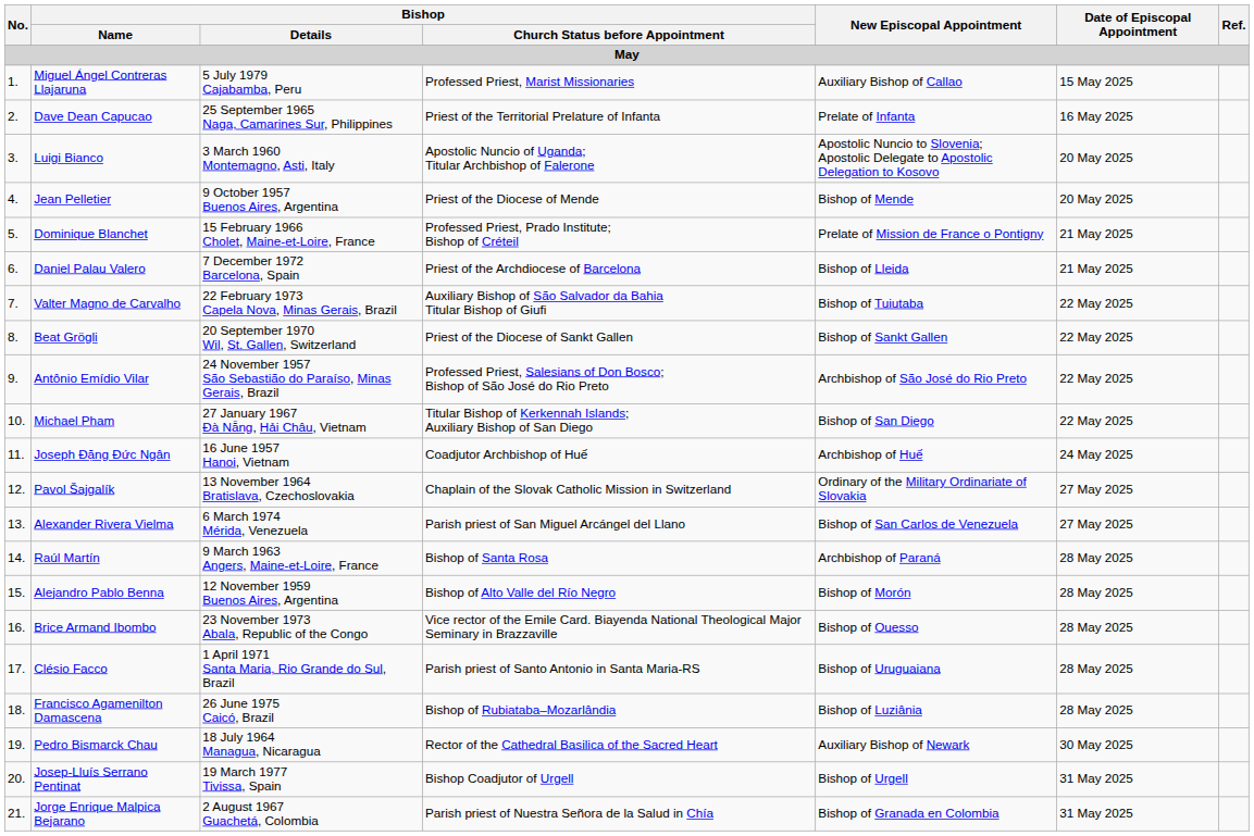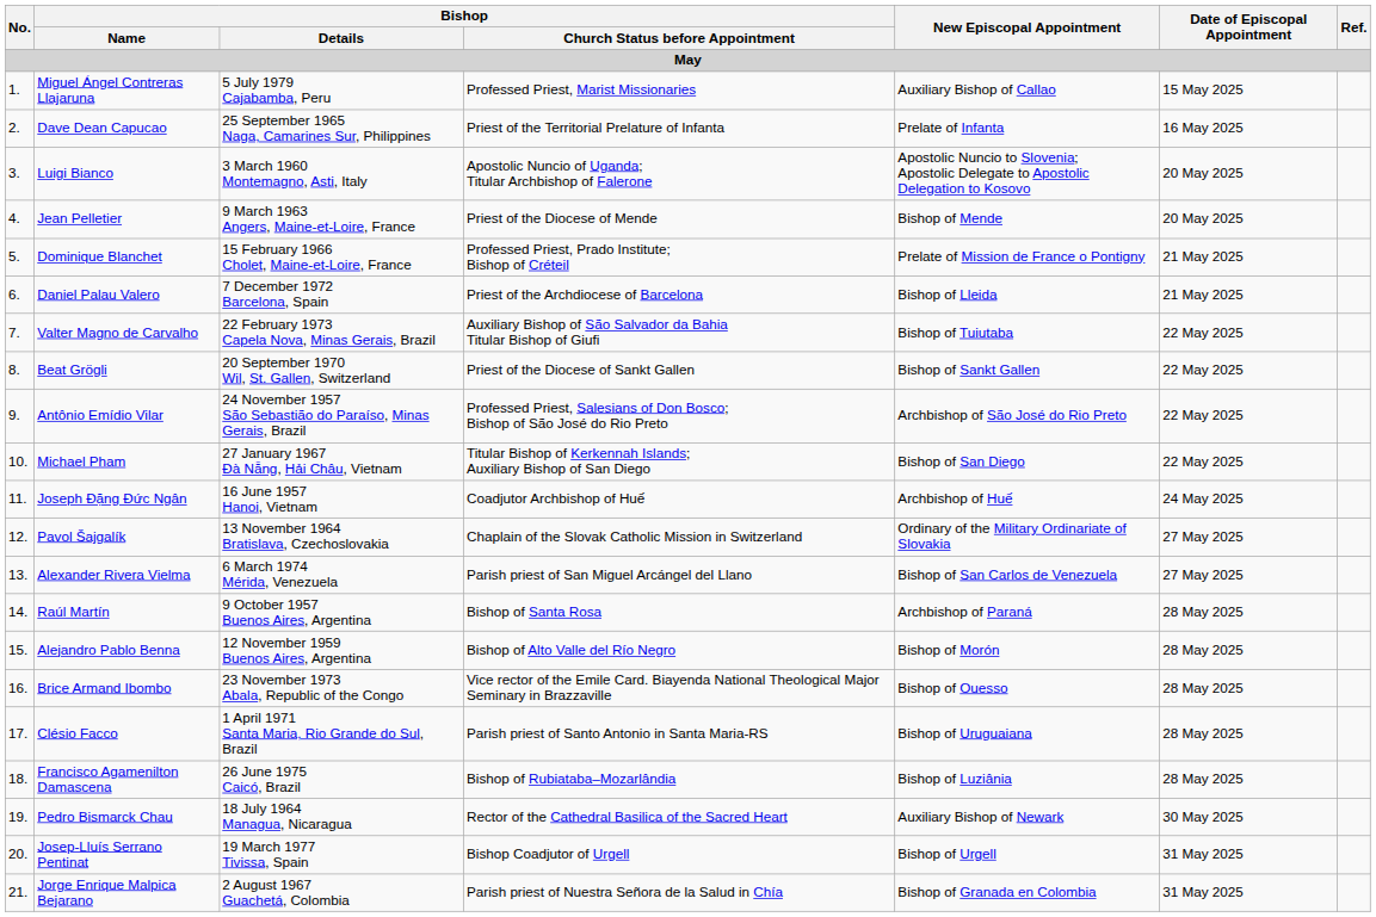Jean Pelletier | Bishop / Details: 9 October 1957 Buenos Aires, Argentina -> 9 March 1963 Angers, Maine-et-Loire, France
Raúl Martín | Bishop / Details: 9 March 1963 Angers, Maine-et-Loire, France -> 9 October 1957 Buenos Aires, Argentina
